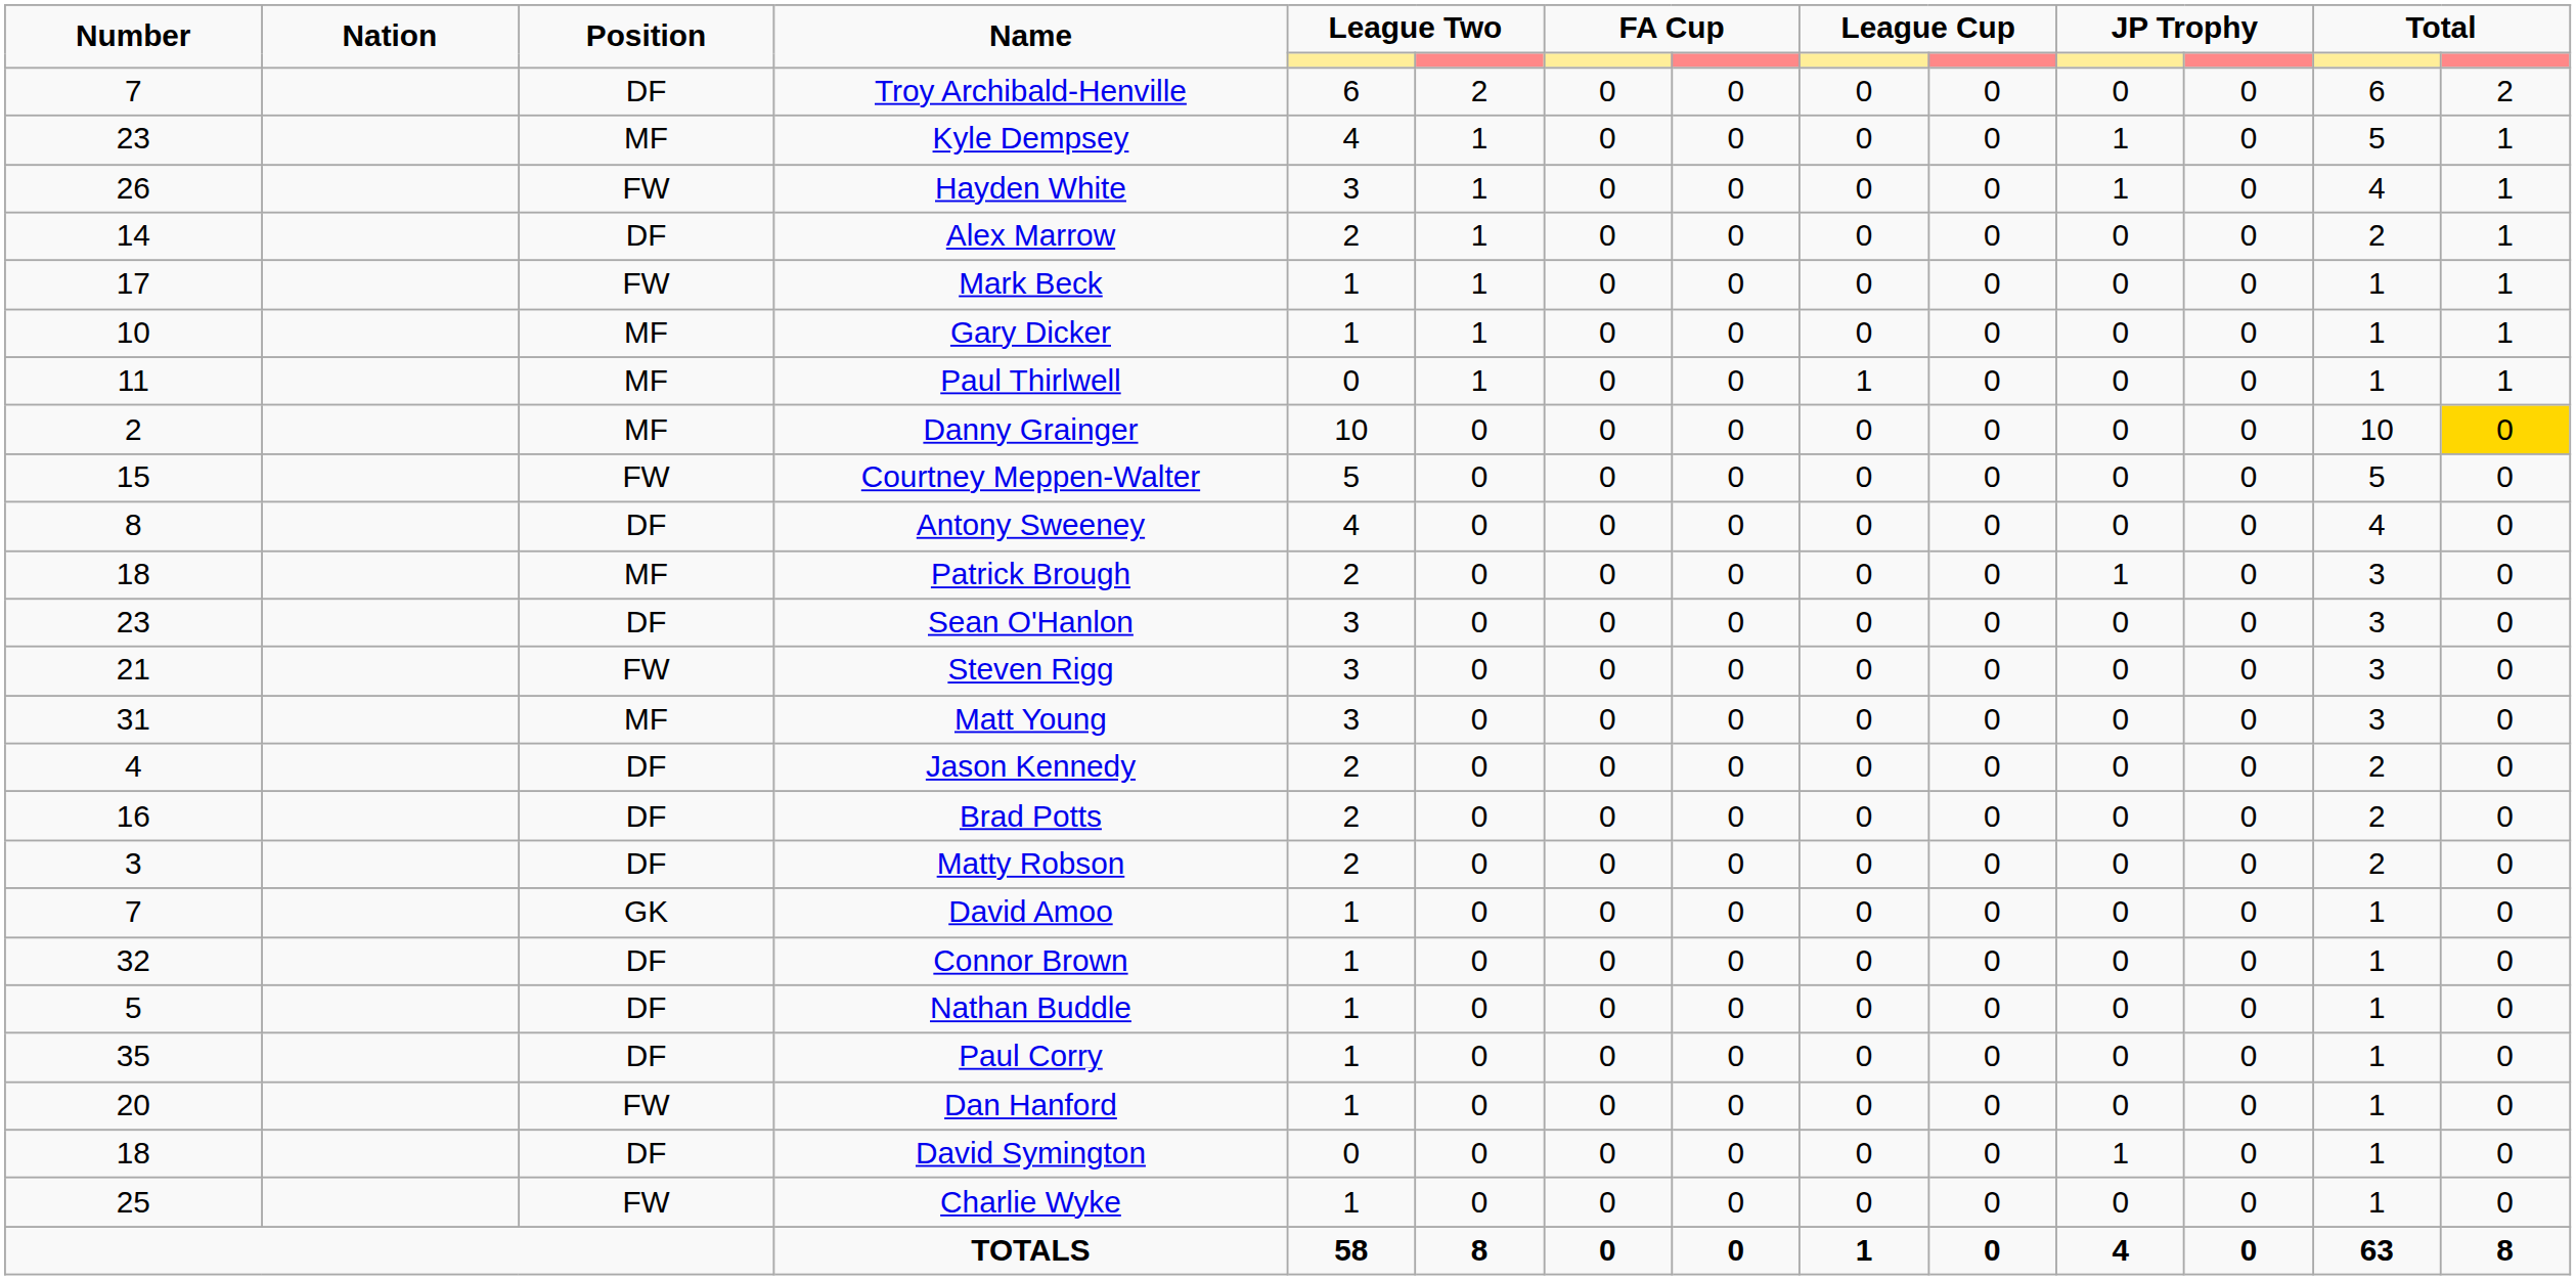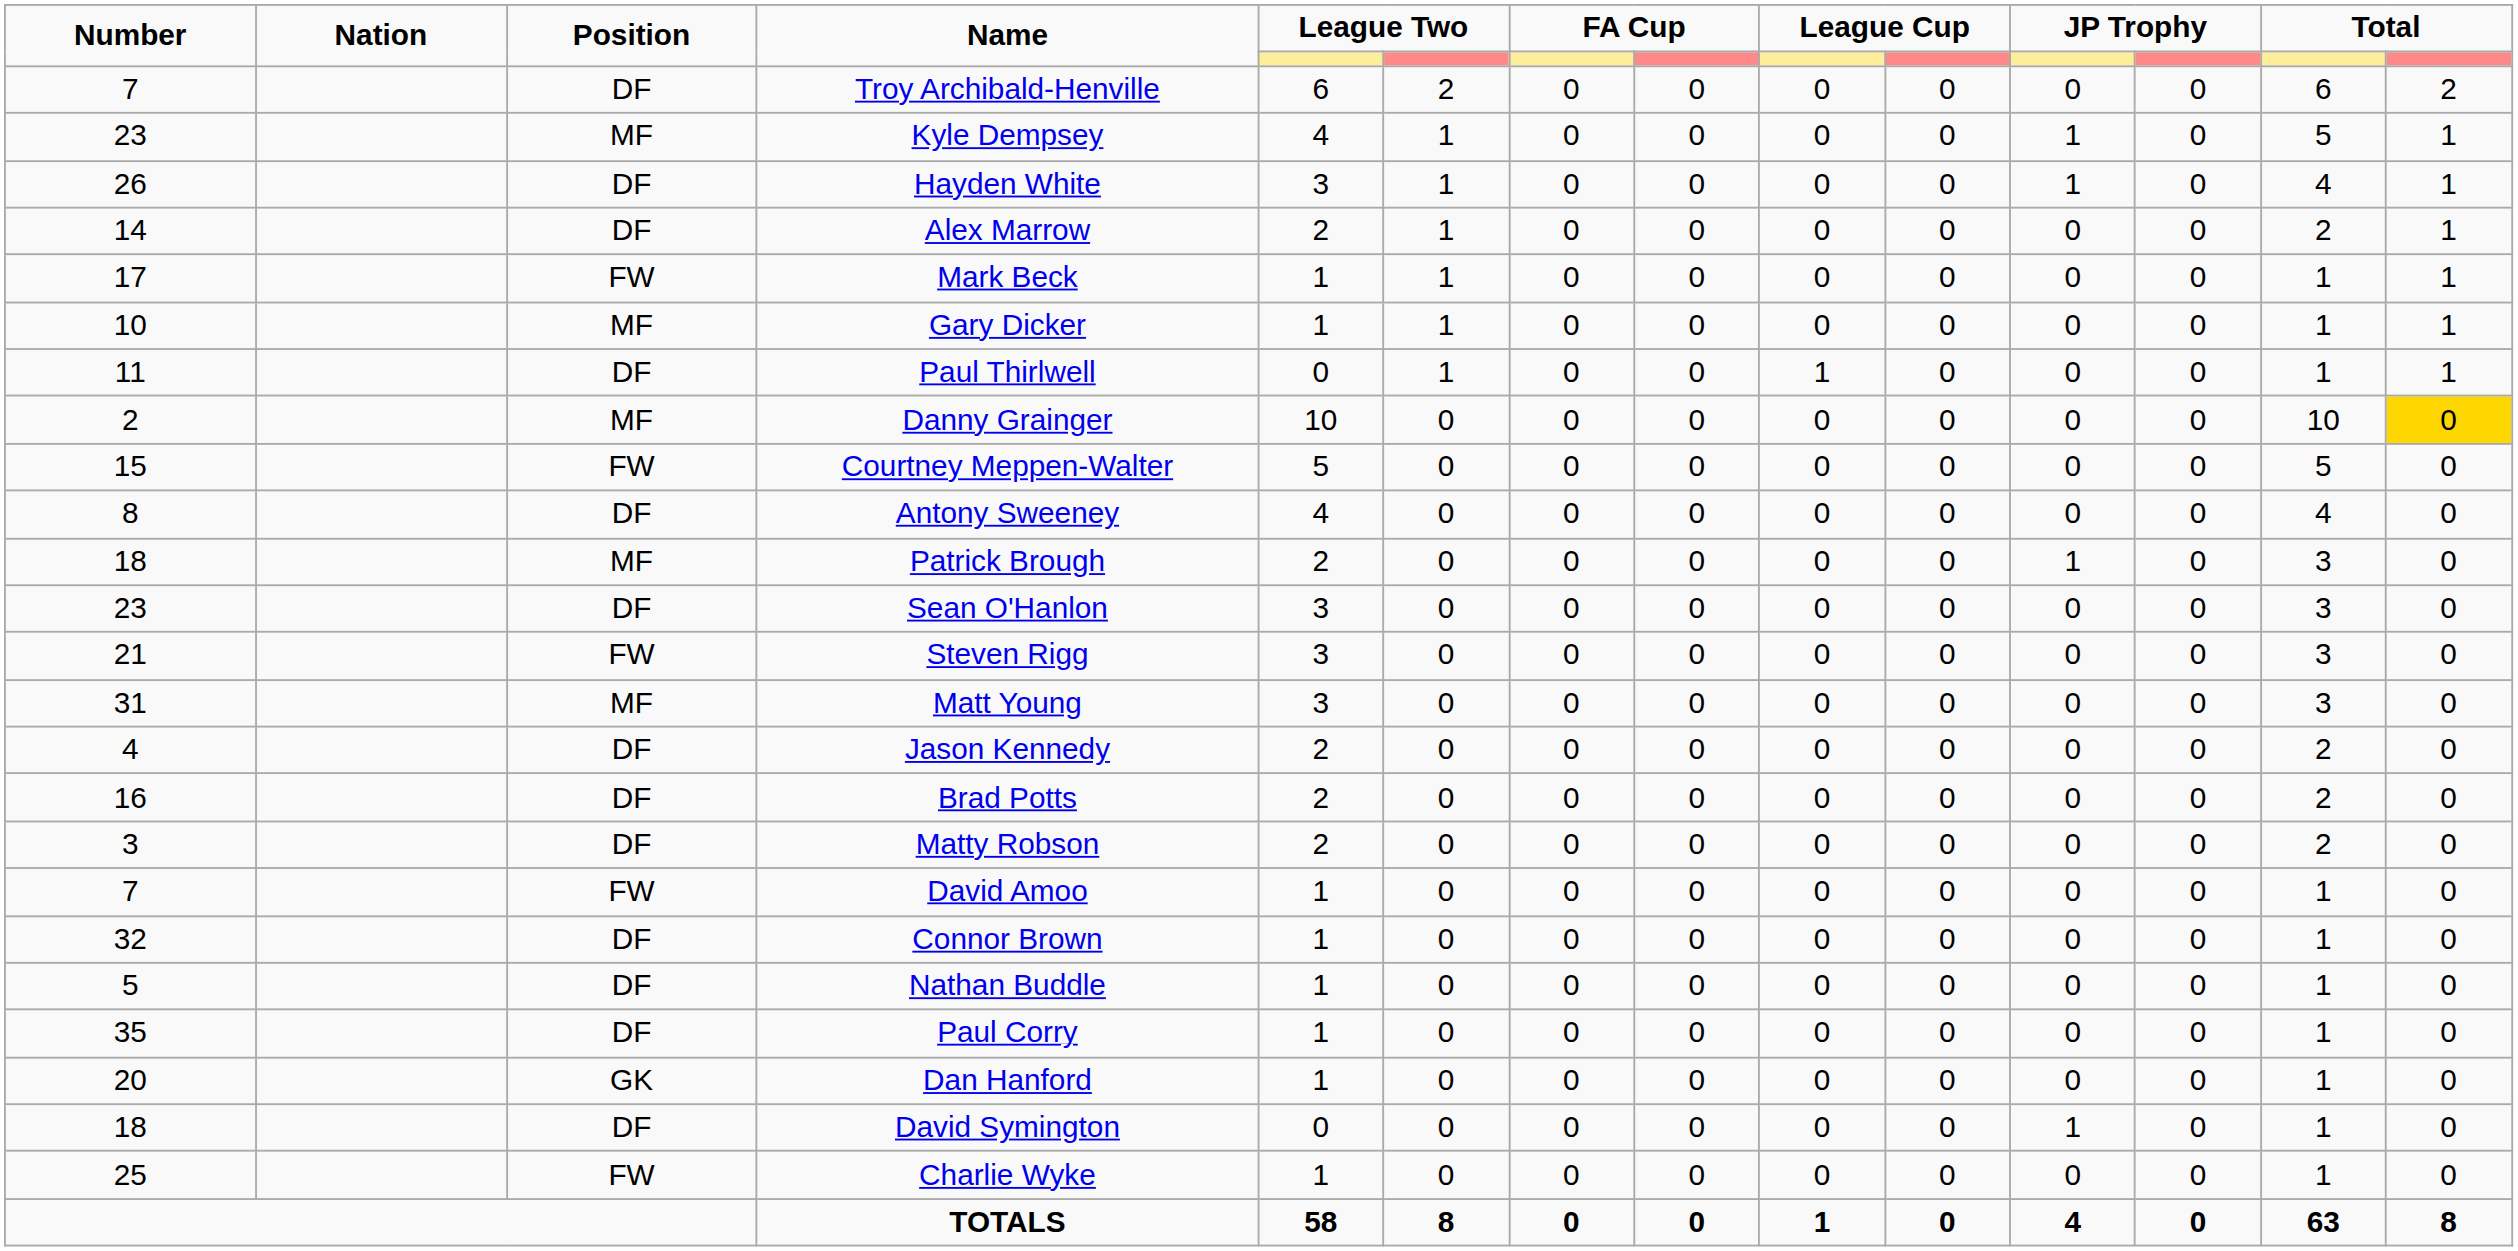Hayden White | Position: FW -> DF
Paul Thirlwell | Position: MF -> DF
David Amoo | Position: GK -> FW
Dan Hanford | Position: FW -> GK
